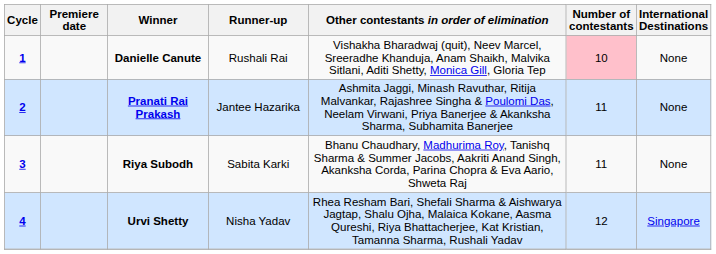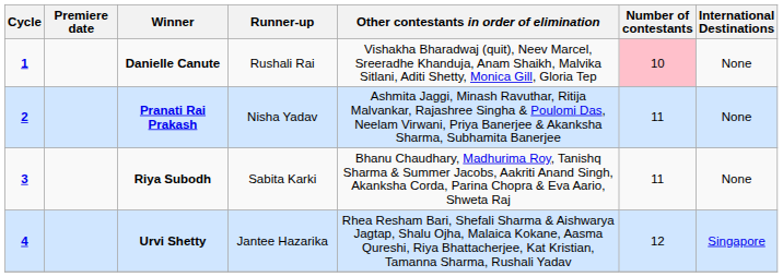Pranati Rai Prakash | Runner-up: Jantee Hazarika -> Nisha Yadav
Urvi Shetty | Runner-up: Nisha Yadav -> Jantee Hazarika
